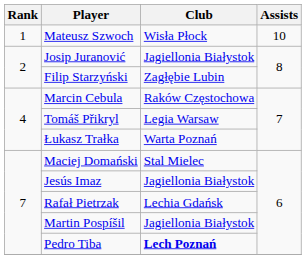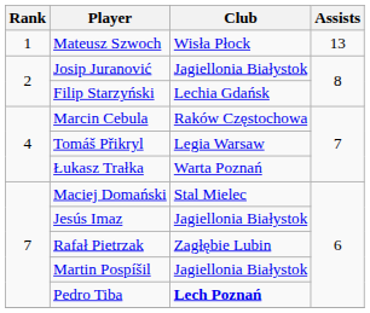Mateusz Szwoch | Assists: 10 -> 13
Filip Starzyński | Club: Zagłębie Lubin -> Lechia Gdańsk
Rafał Pietrzak | Club: Lechia Gdańsk -> Zagłębie Lubin
